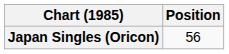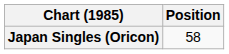Japan Singles (Oricon) | Position: 56 -> 58
